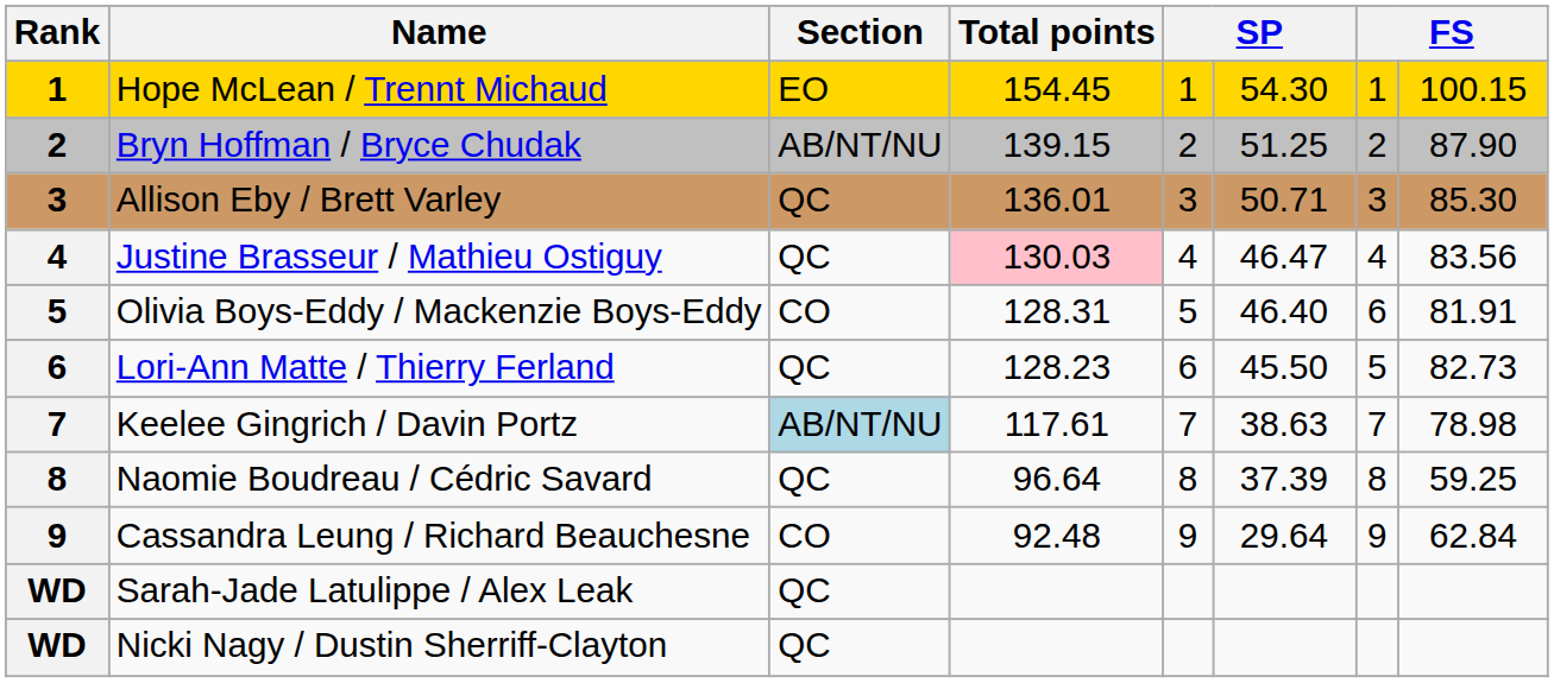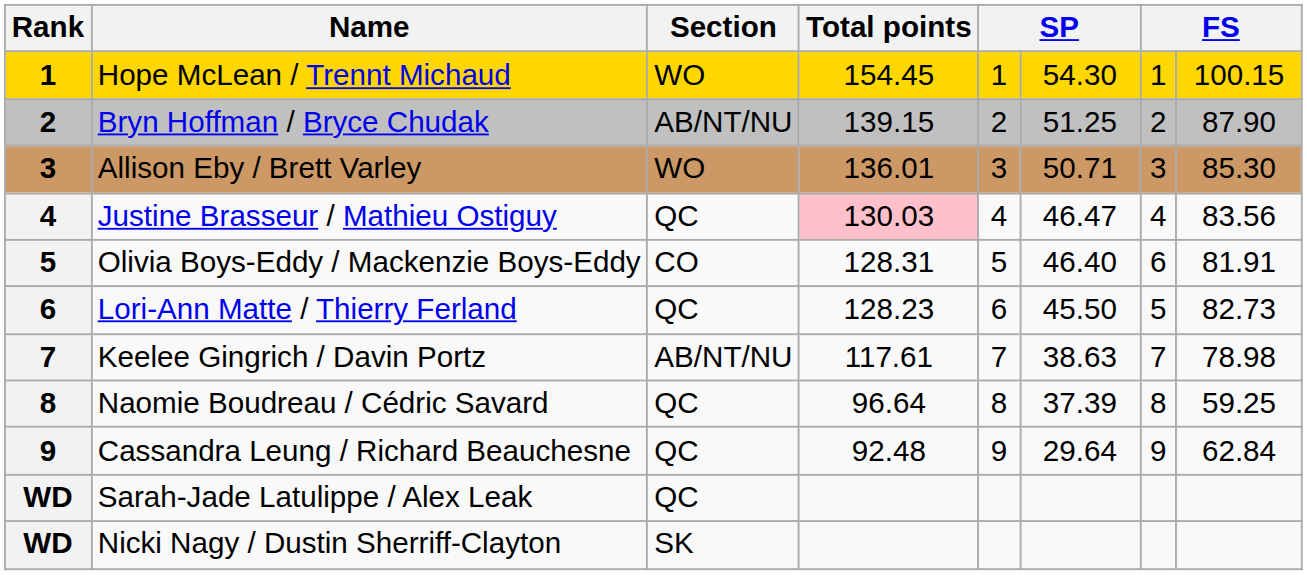Hope McLean / Trennt Michaud | Section: EO -> WO
Allison Eby / Brett Varley | Section: QC -> WO
Keelee Gingrich / Davin Portz | Section: lightblue background -> no background
Cassandra Leung / Richard Beauchesne | Section: CO -> QC
Nicki Nagy / Dustin Sherriff-Clayton | Section: QC -> SK
